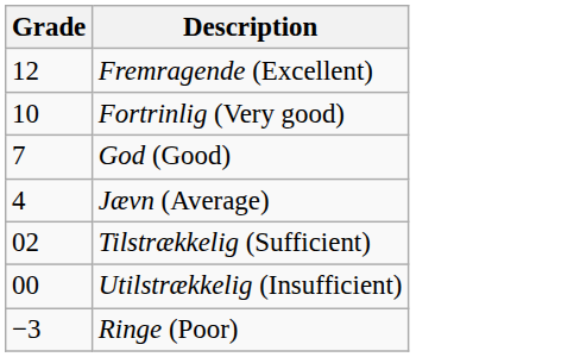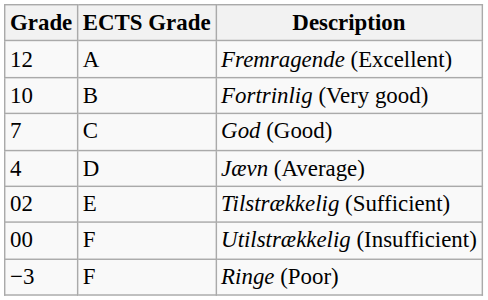+ column: ECTS Grade | A | B | C | D | E | F | F
